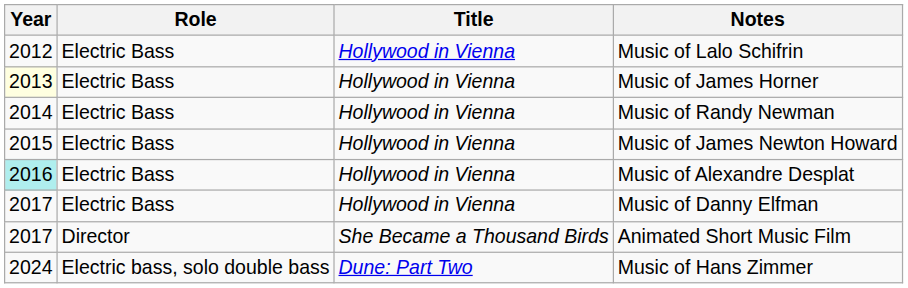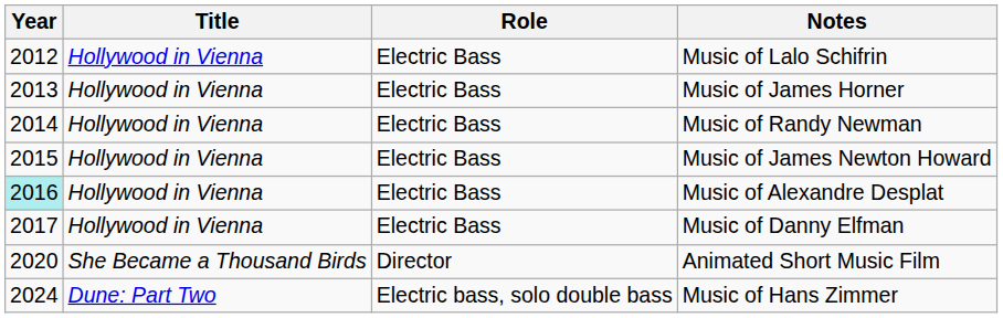columns swapped: Title <-> Role
Music of James Horner | Year: lightyellow background -> no background
Animated Short Music Film | Year: 2017 -> 2020
